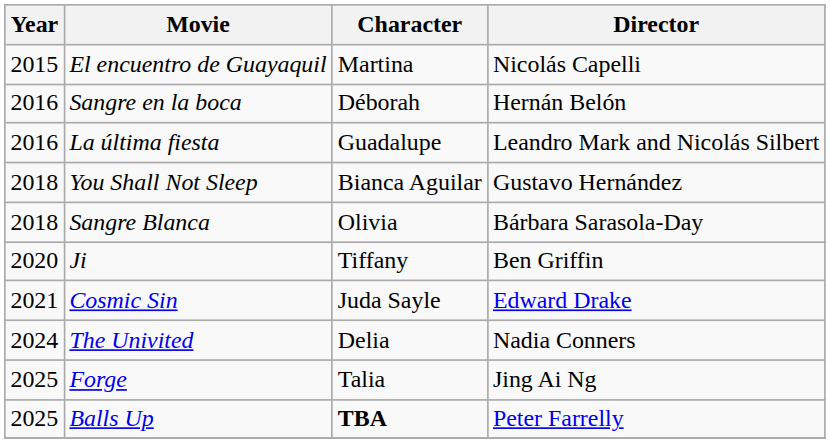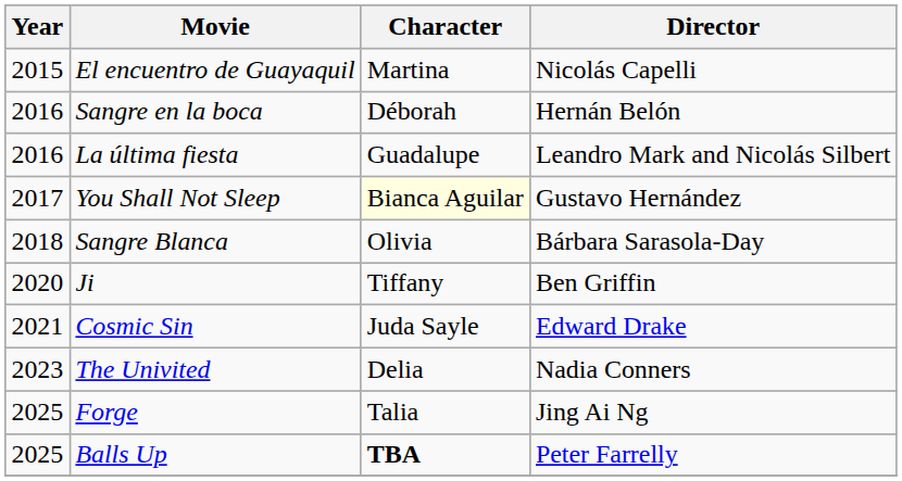You Shall Not Sleep | Year: 2018 -> 2017
You Shall Not Sleep | Character: no background -> lightyellow background
The Univited | Year: 2024 -> 2023
